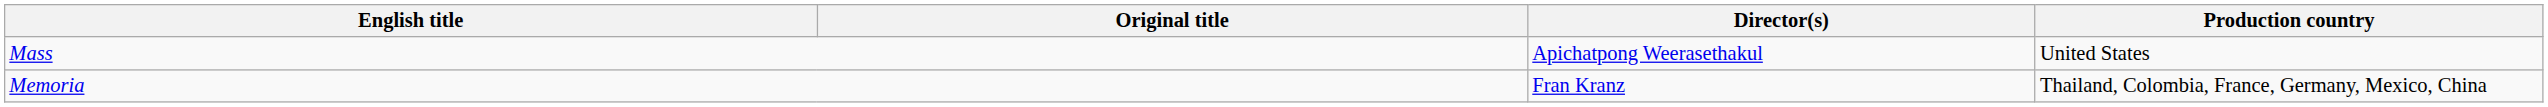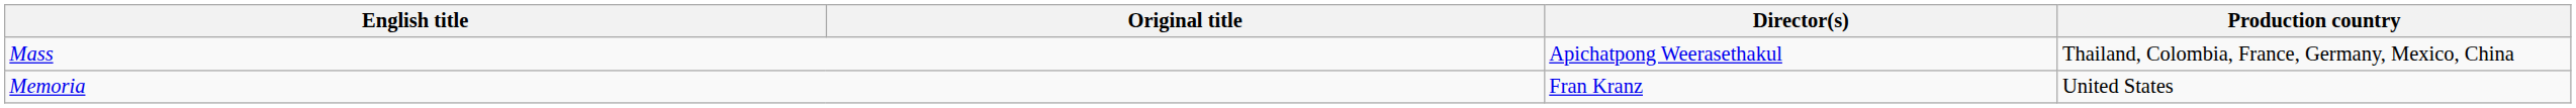Mass | Production country: United States -> Thailand, Colombia, France, Germany, Mexico, China
Memoria | Production country: Thailand, Colombia, France, Germany, Mexico, China -> United States
